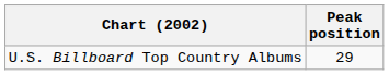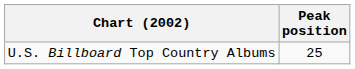U.S. Billboard Top Country Albums | Peak position: 29 -> 25
